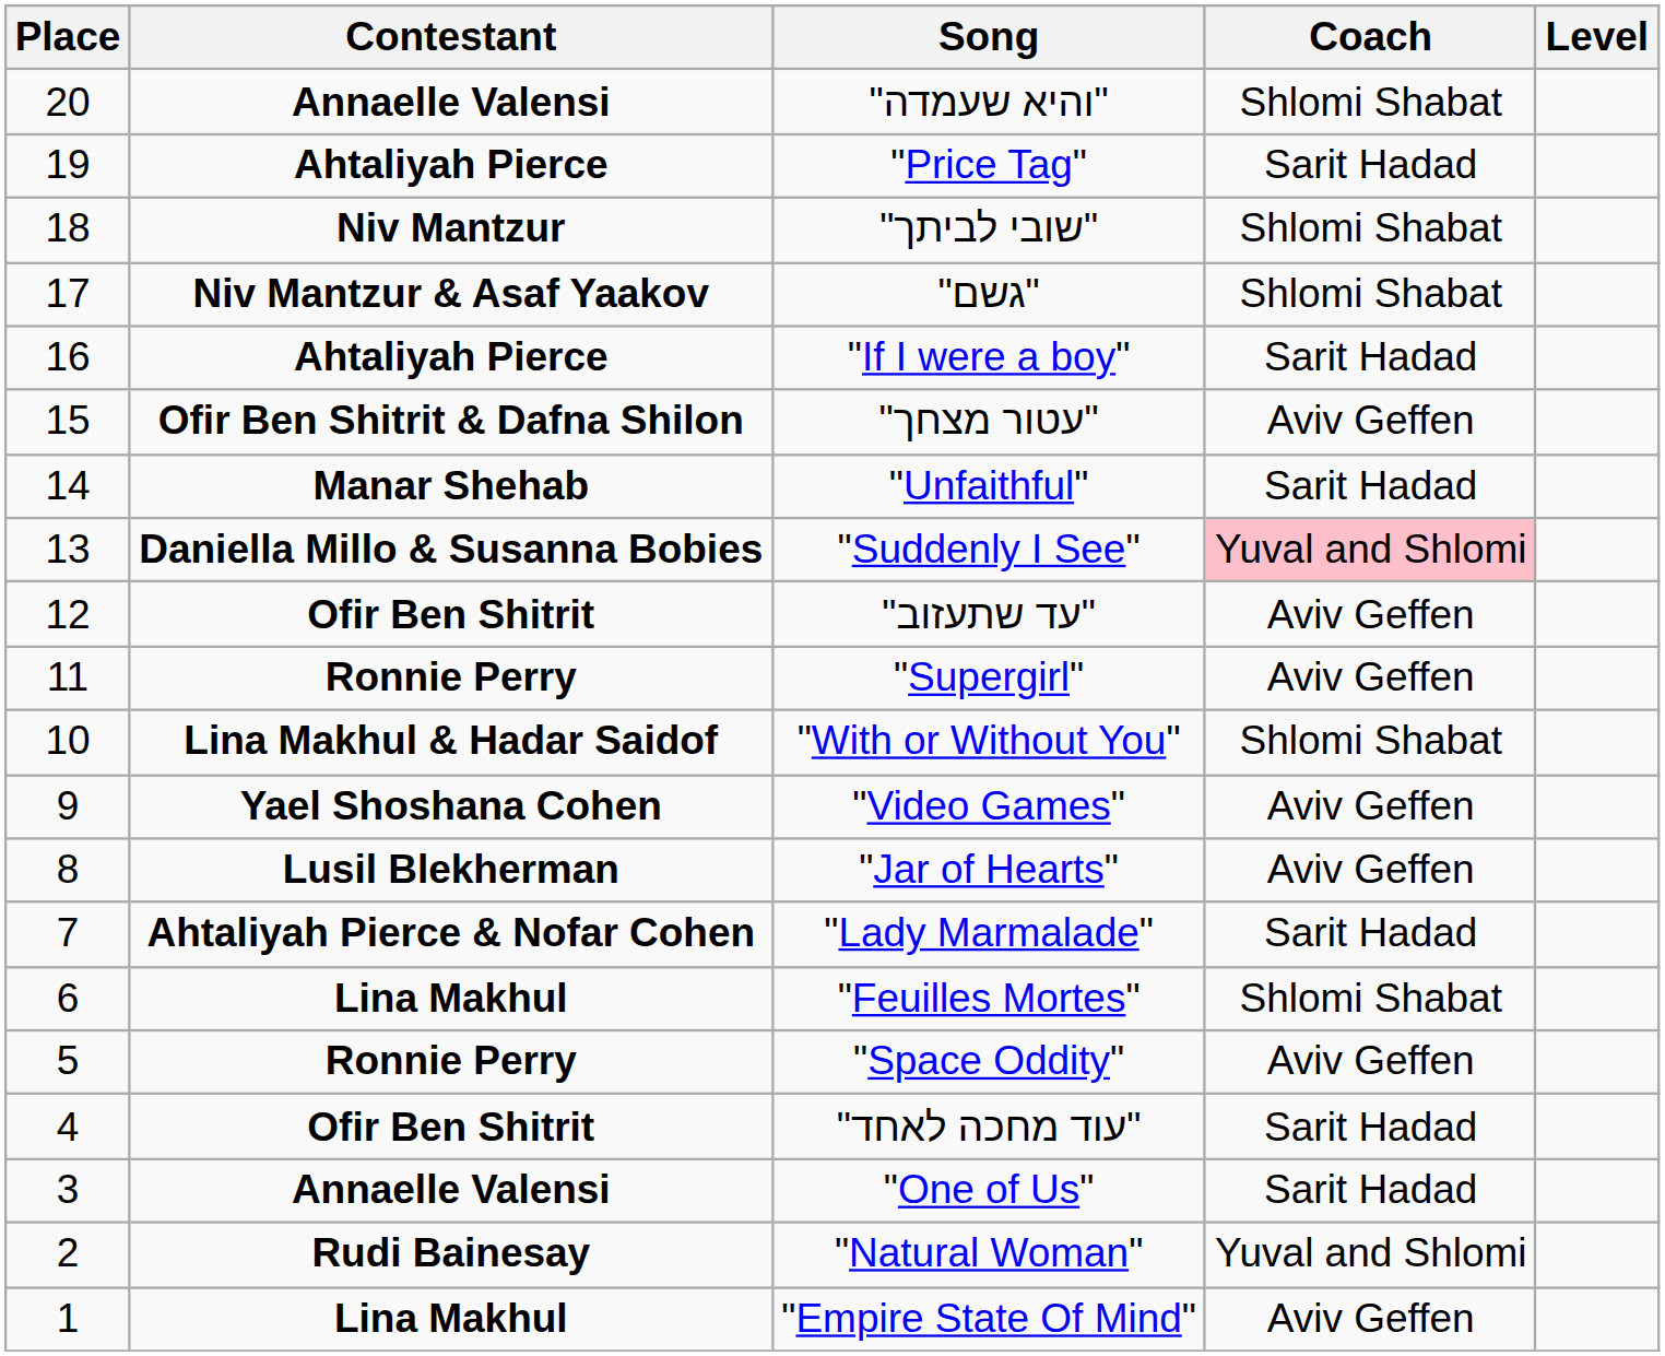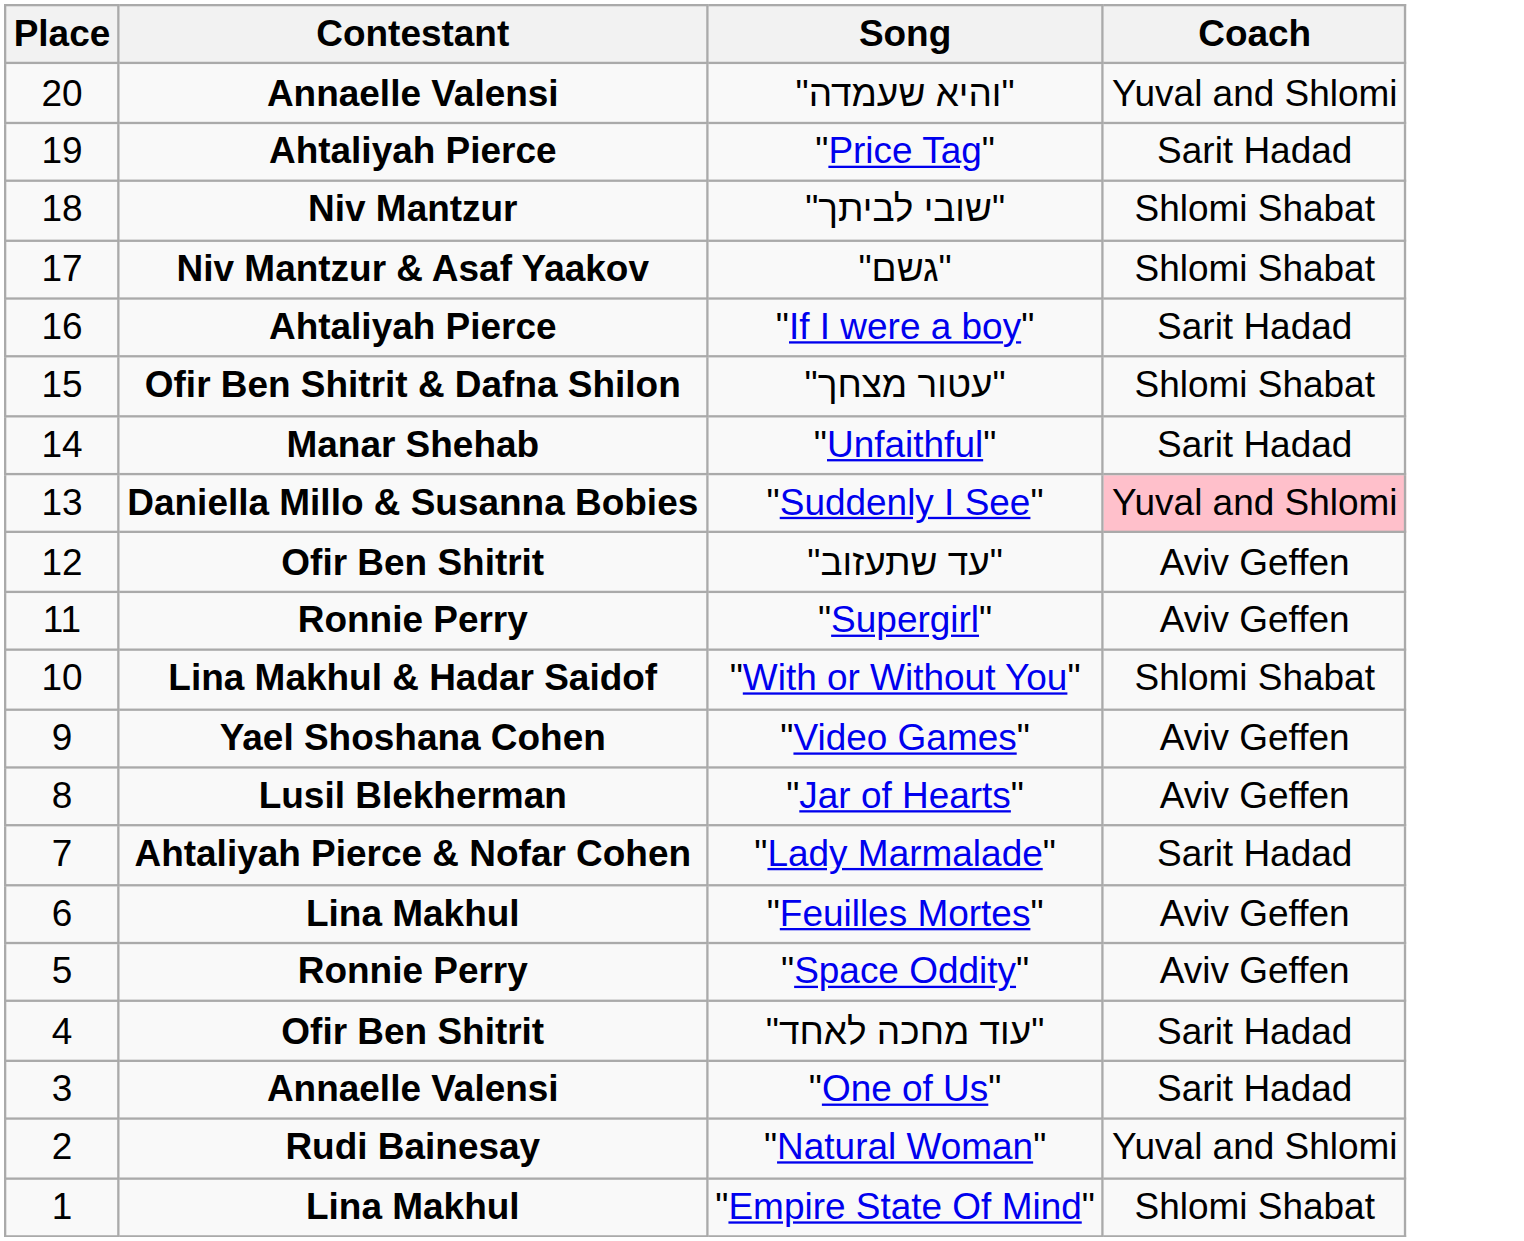- column: Level
"והיא שעמדה" | Coach: Shlomi Shabat -> Yuval and Shlomi
"עטור מצחך" | Coach: Aviv Geffen -> Shlomi Shabat
"Feuilles Mortes" | Coach: Shlomi Shabat -> Aviv Geffen
"Empire State Of Mind" | Coach: Aviv Geffen -> Shlomi Shabat
